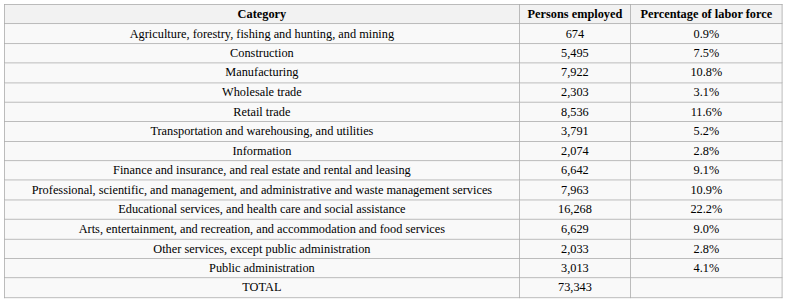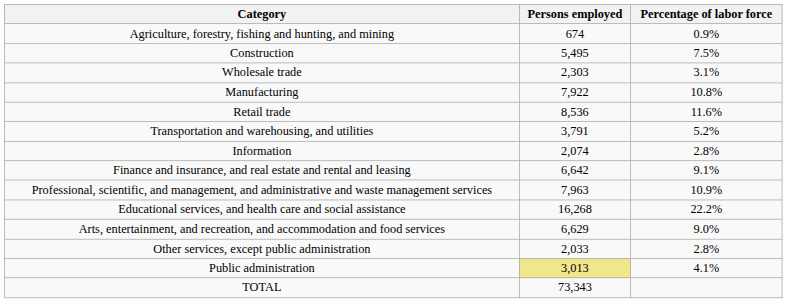rows swapped: Manufacturing <-> Wholesale trade
Public administration | Persons employed: no background -> khaki background
